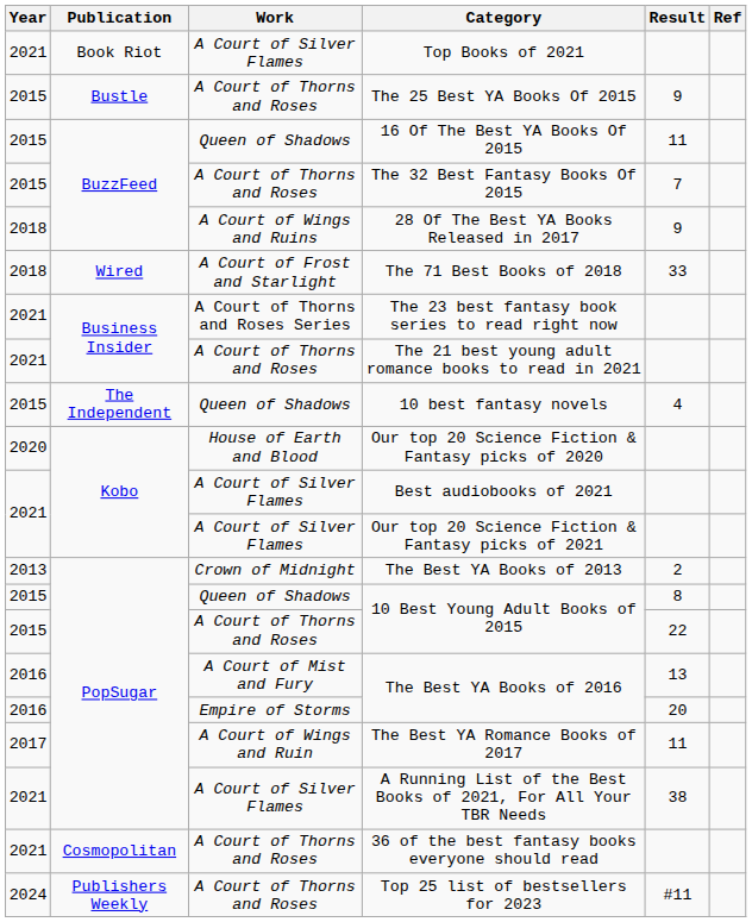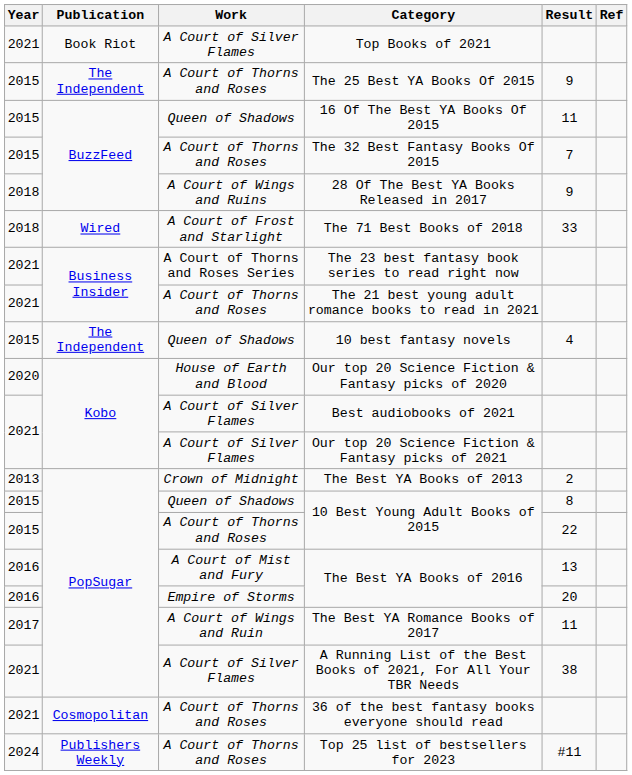The 25 Best YA Books Of 2015 | Publication: Bustle -> The Independent
